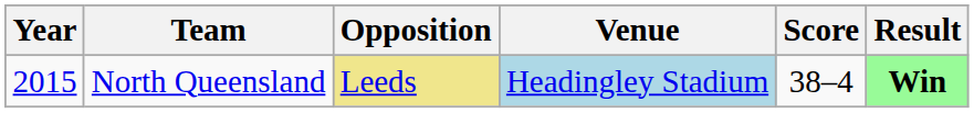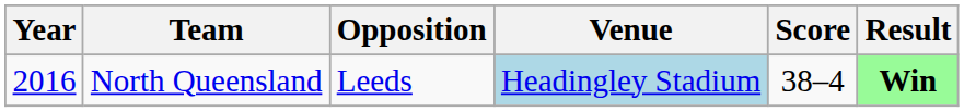North Queensland | Year: 2015 -> 2016
North Queensland | Opposition: khaki background -> no background
